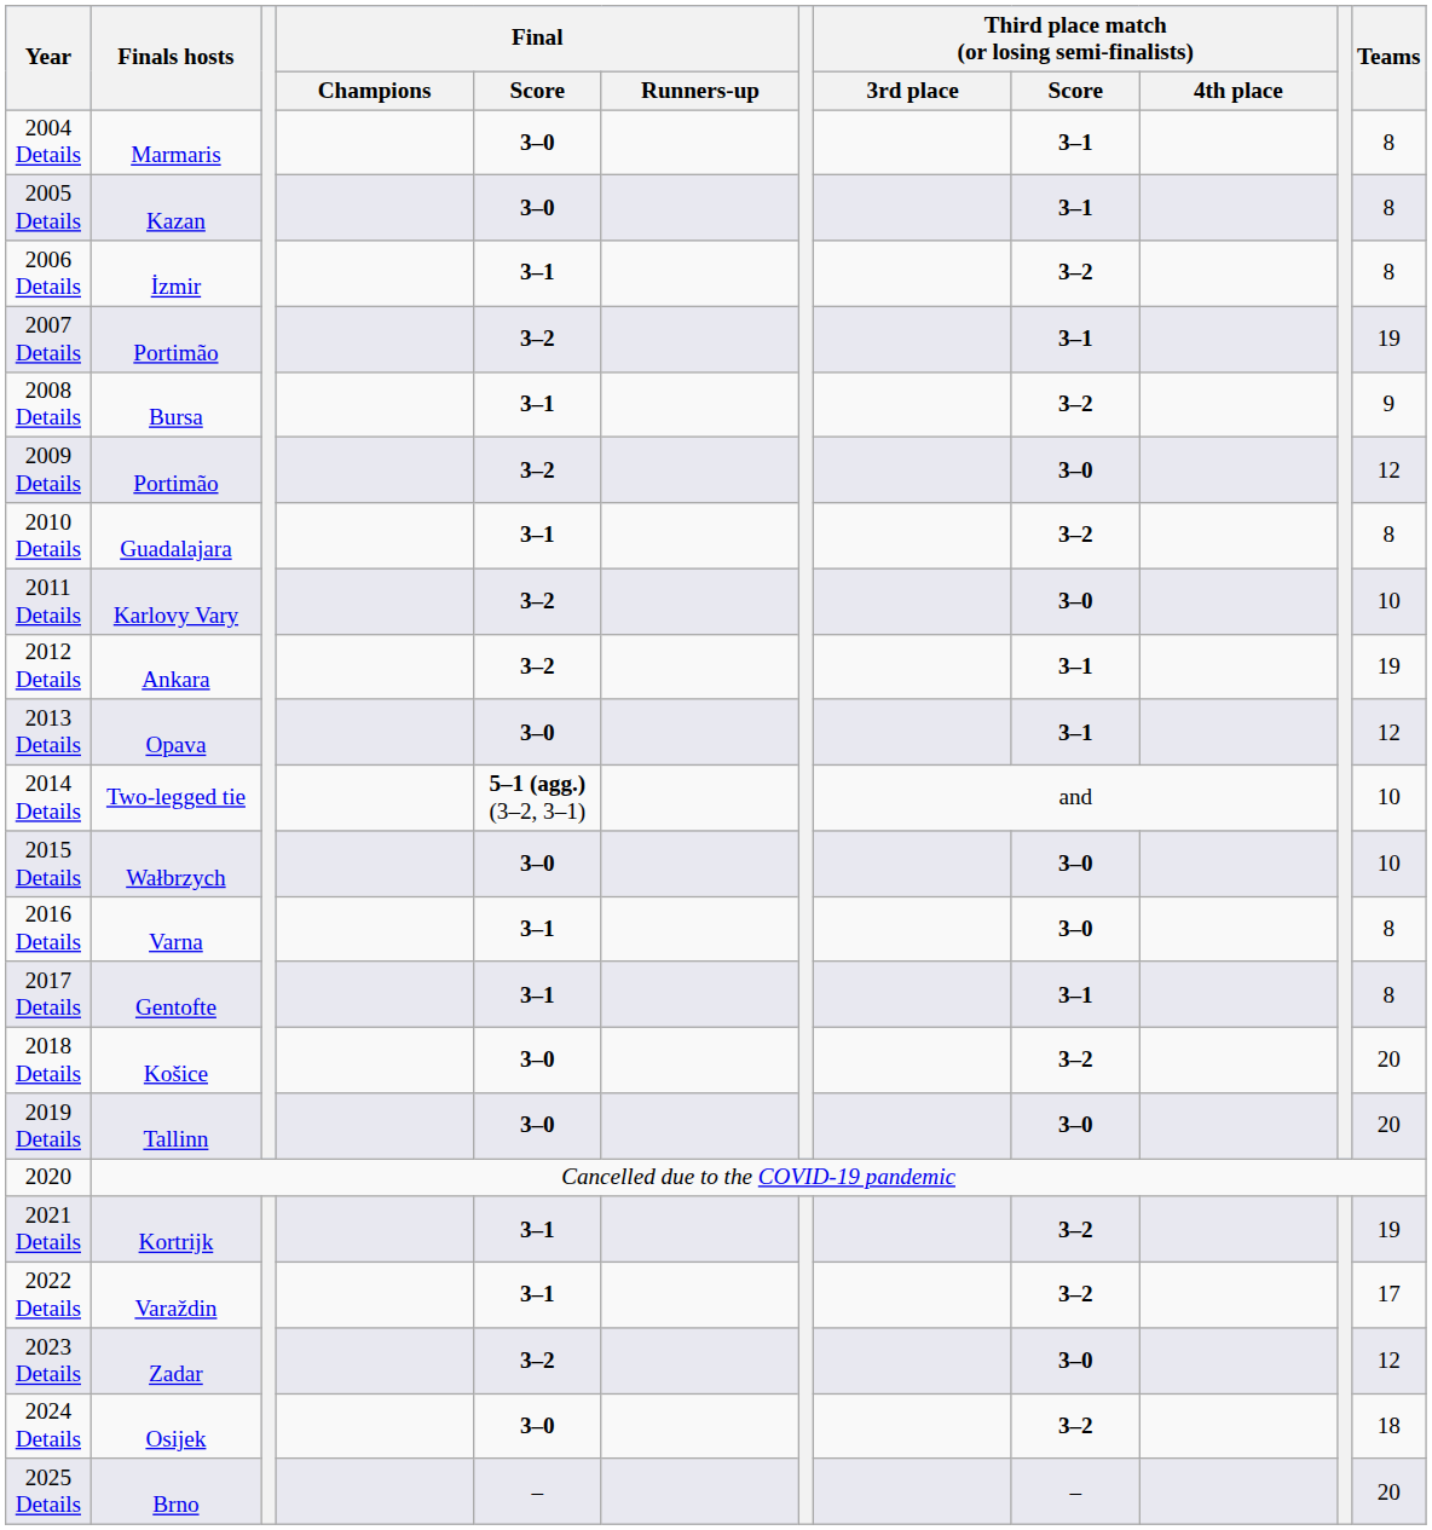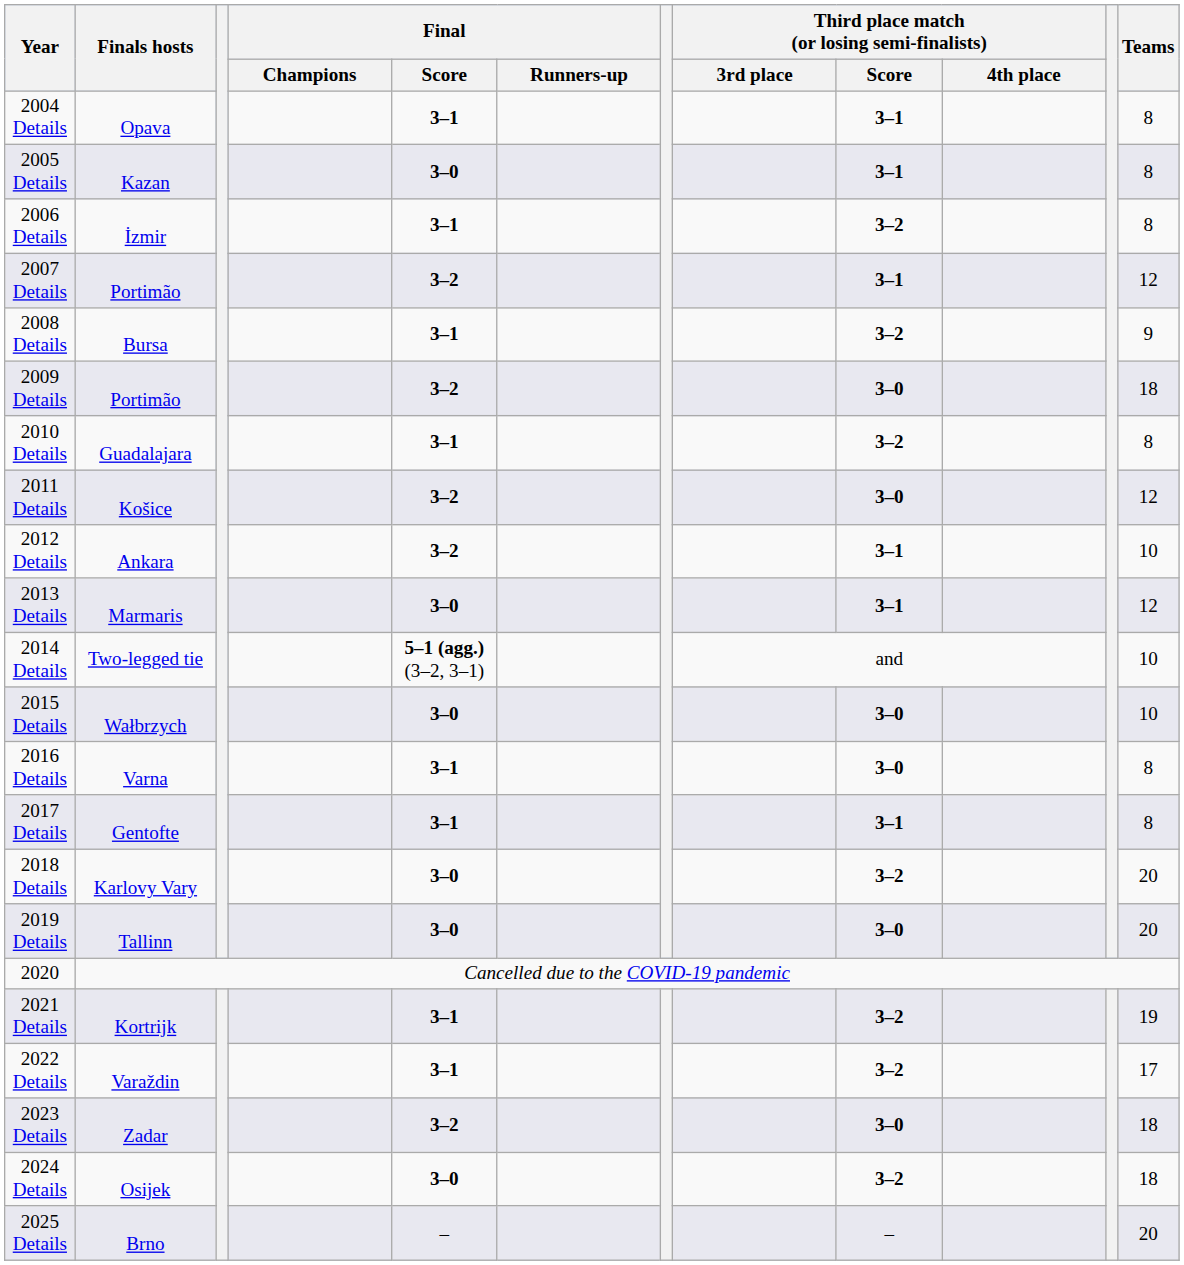2004 Details | Finals hosts: Marmaris -> Opava
2004 Details | Final / Score: 3–0 -> 3–1
2007 Details | Teams: 19 -> 12
2009 Details | Teams: 12 -> 18
2011 Details | Finals hosts: Karlovy Vary -> Košice
2011 Details | Teams: 10 -> 12
2012 Details | Teams: 19 -> 10
2013 Details | Finals hosts: Opava -> Marmaris
2018 Details | Finals hosts: Košice -> Karlovy Vary
2023 Details | Teams: 12 -> 18
